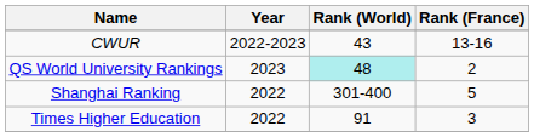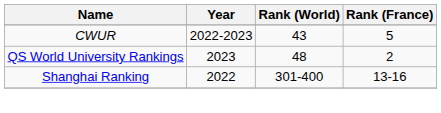CWUR | Rank (France): 13-16 -> 5
QS World University Rankings | Rank (World): paleturquoise background -> no background
Shanghai Ranking | Rank (France): 5 -> 13-16
- row: Times Higher Education | 2022 | 91 | 3
